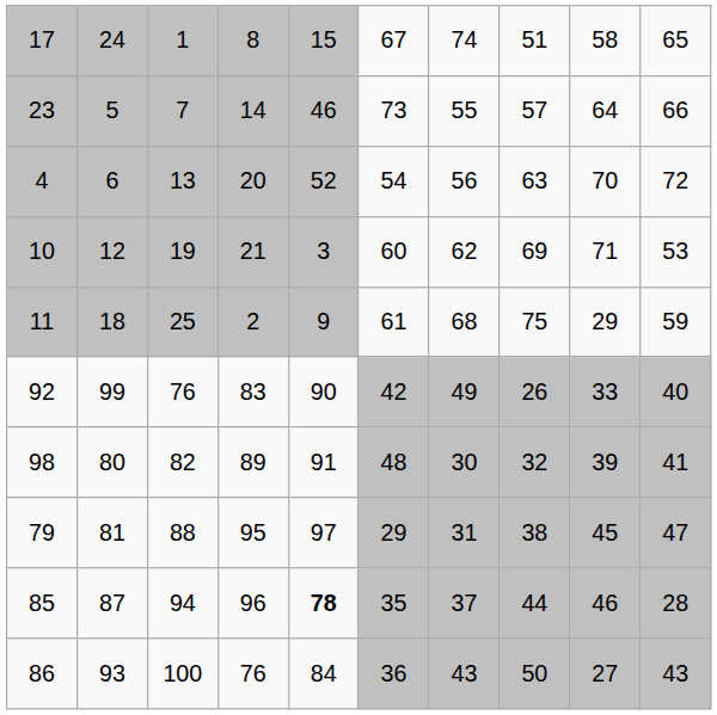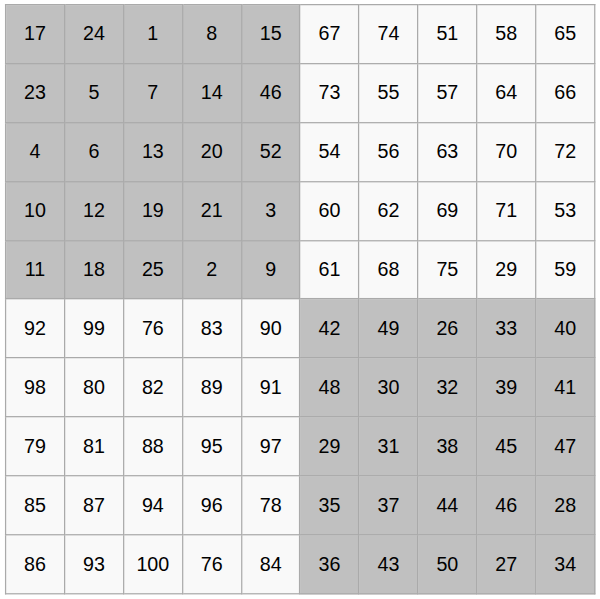85 | column 5: bold -> normal
86 | column 10: 43 -> 34
